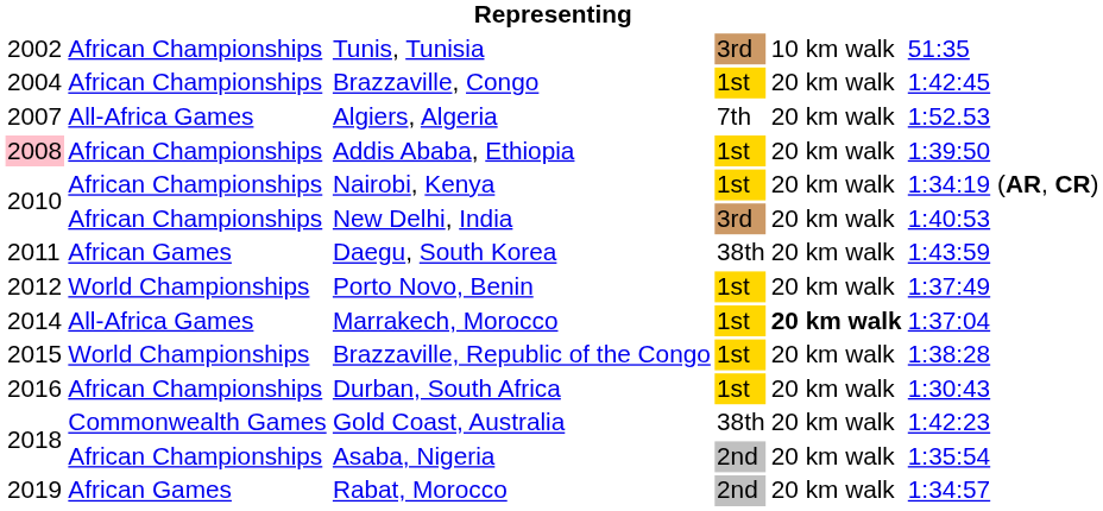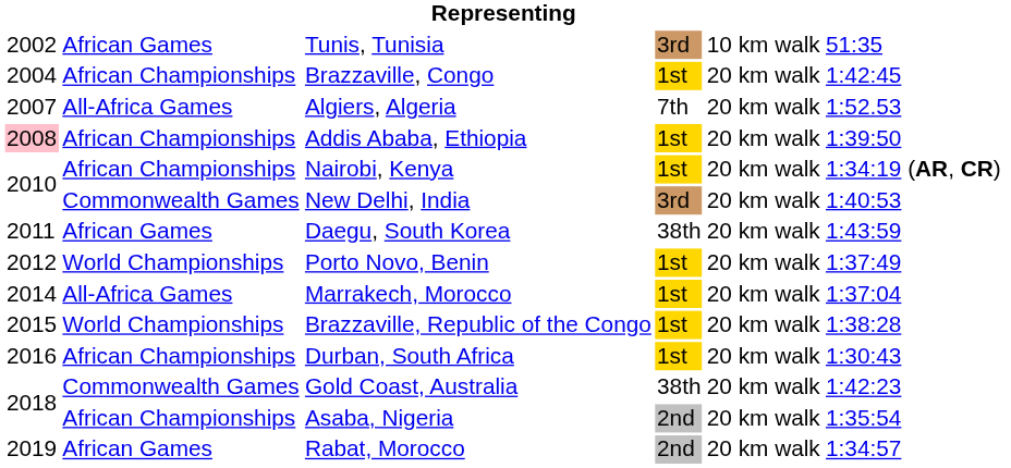Tunis, Tunisia | column 2: African Championships -> African Games
New Delhi, India | column 2: African Championships -> Commonwealth Games
Marrakech, Morocco | column 5: bold -> normal
